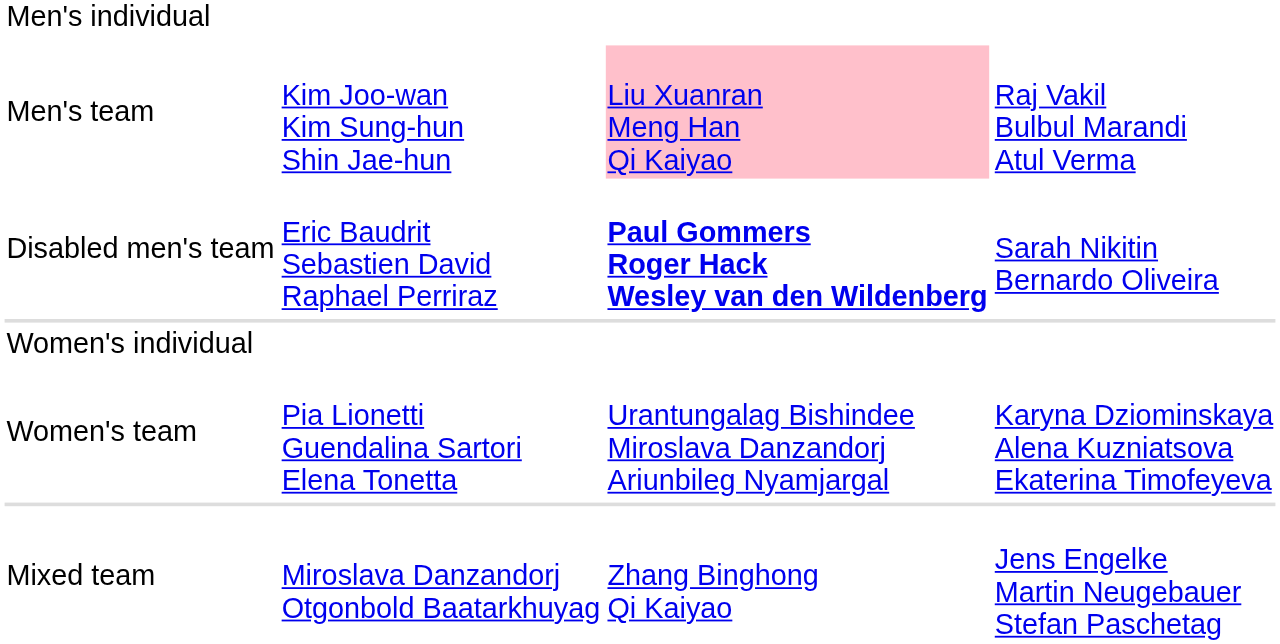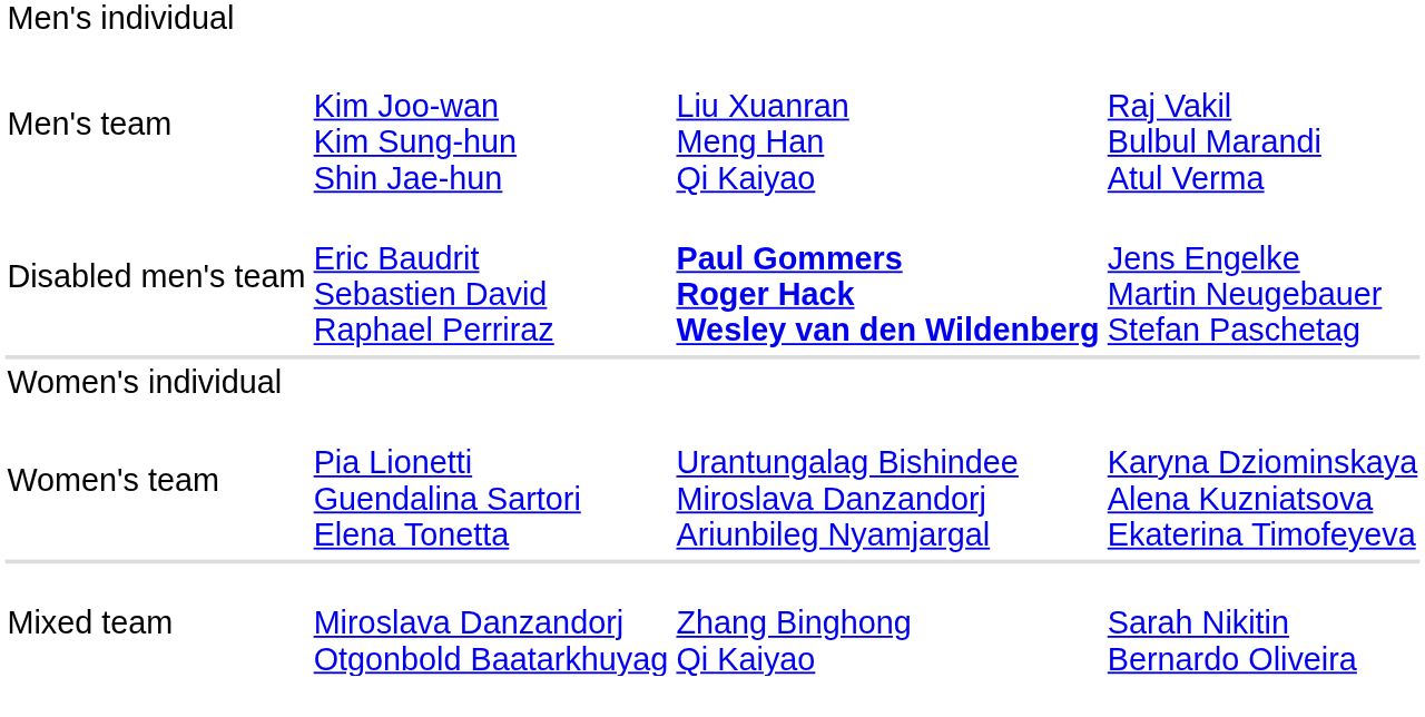Men's team | column 3: pink background -> no background
Disabled men's team | column 4: Sarah Nikitin Bernardo Oliveira -> Jens Engelke Martin Neugebauer Stefan Paschetag
Mixed team | column 4: Jens Engelke Martin Neugebauer Stefan Paschetag -> Sarah Nikitin Bernardo Oliveira
